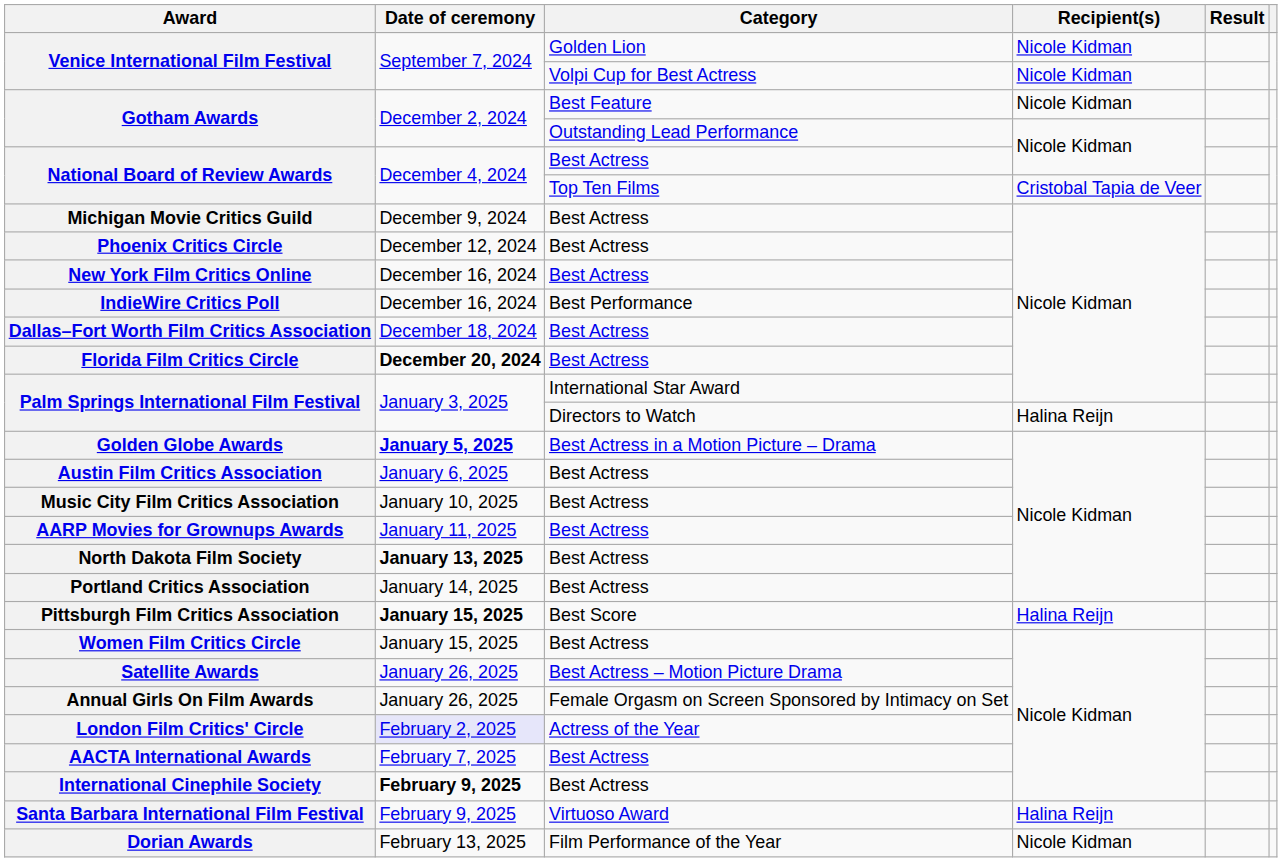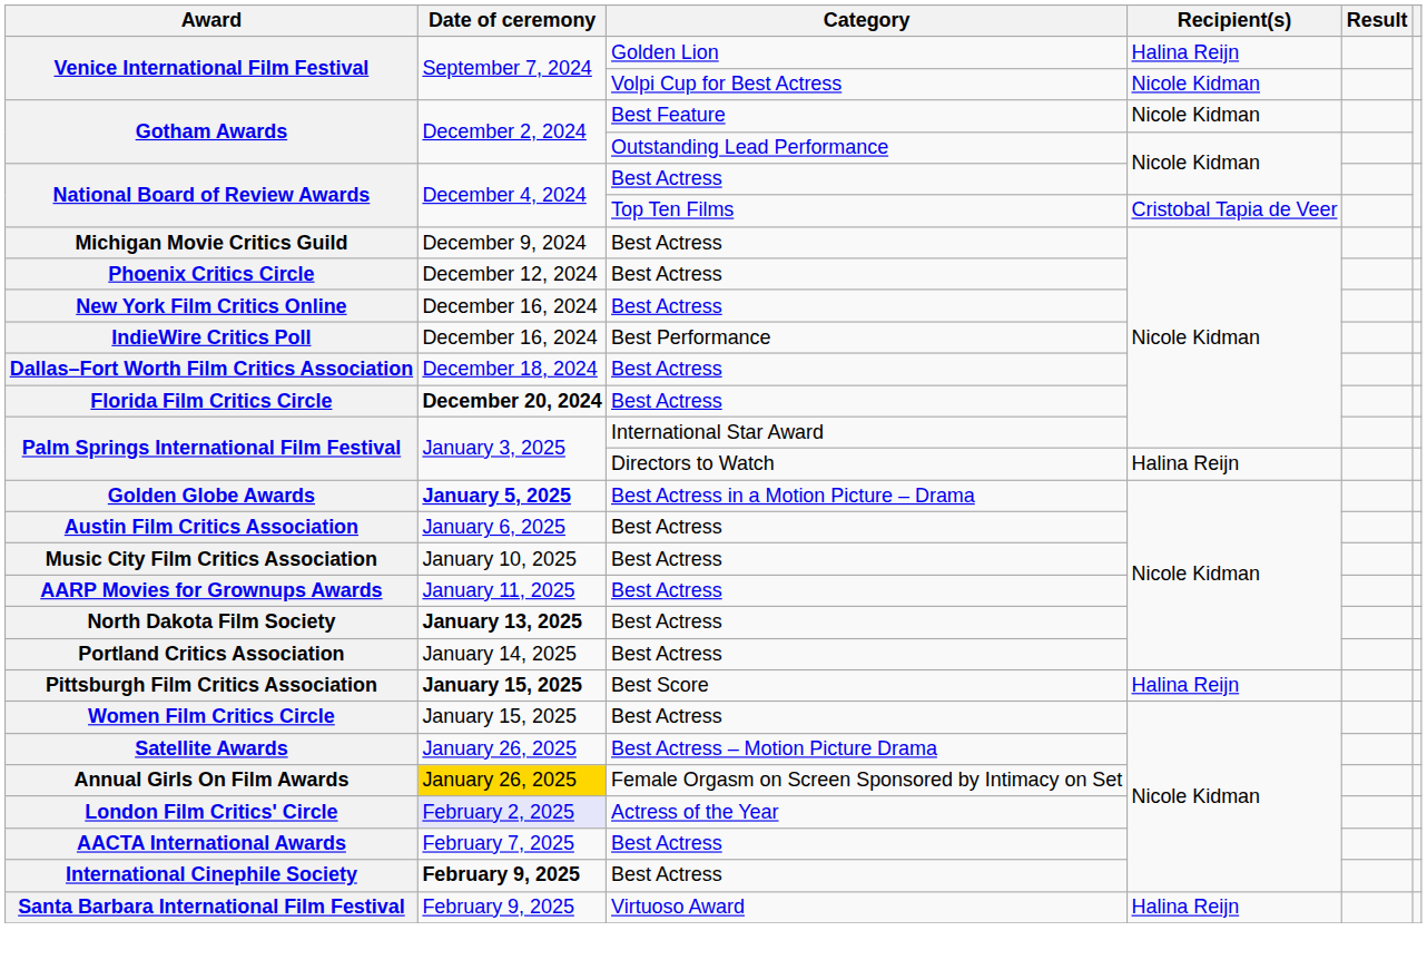Venice International Film Festival / Golden Lion | Recipient(s): Nicole Kidman -> Halina Reijn
Annual Girls On Film Awards | Date of ceremony: no background -> gold background
- row: Dorian Awards | February 13, 2025 | Film Performance of the Year | Nicole Kidman
